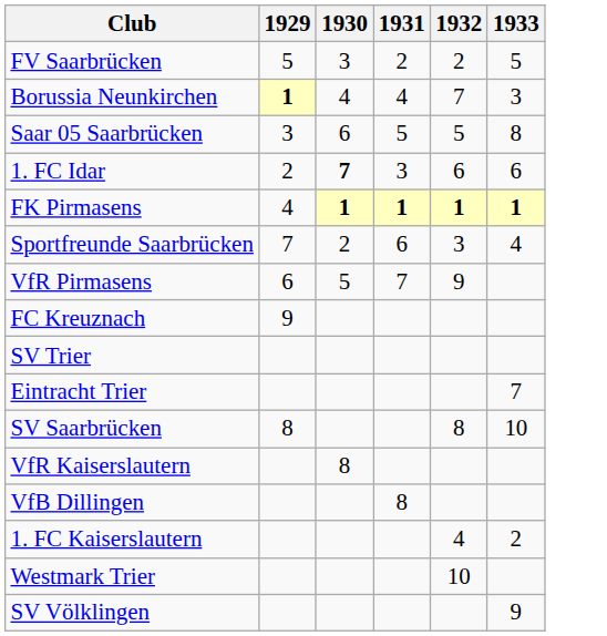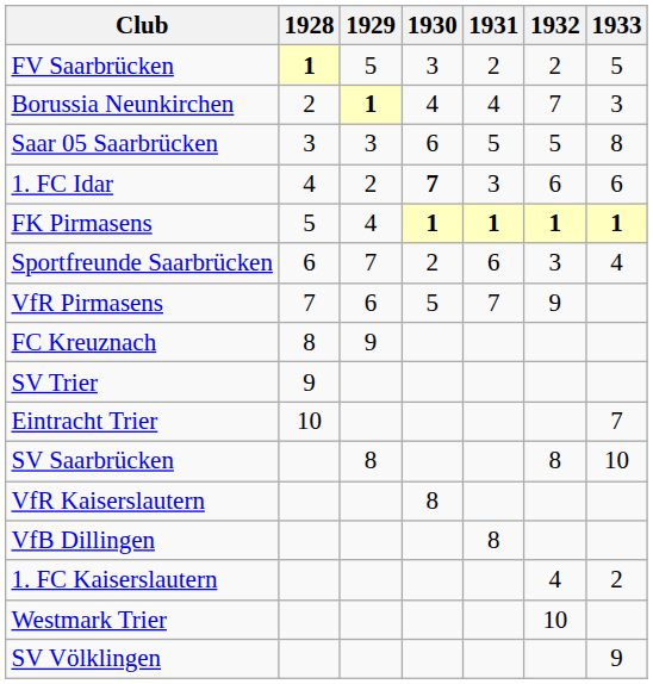+ column: 1928 | 1 | 2 | 3 | 4 | 5 | 6 | 7 | 8 | 9 | 10
